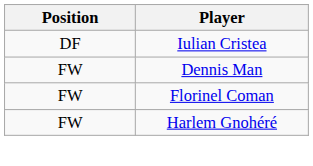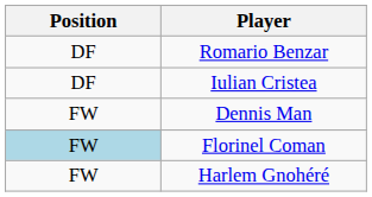+ row: DF | Romario Benzar
Florinel Coman | Position: no background -> lightblue background
